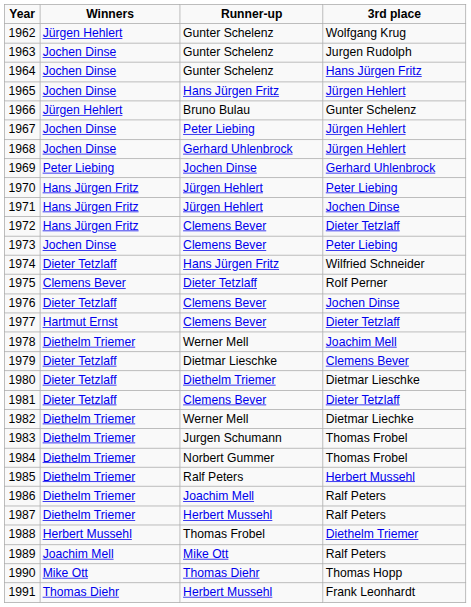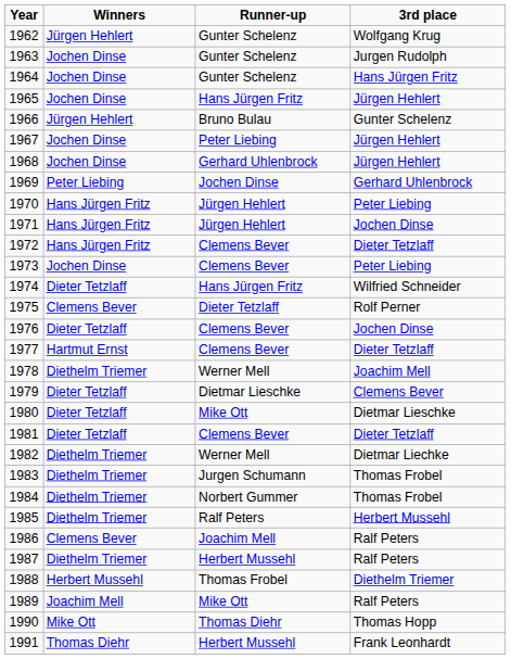1980 | Runner-up: Diethelm Triemer -> Mike Ott
1986 | Winners: Diethelm Triemer -> Clemens Bever
